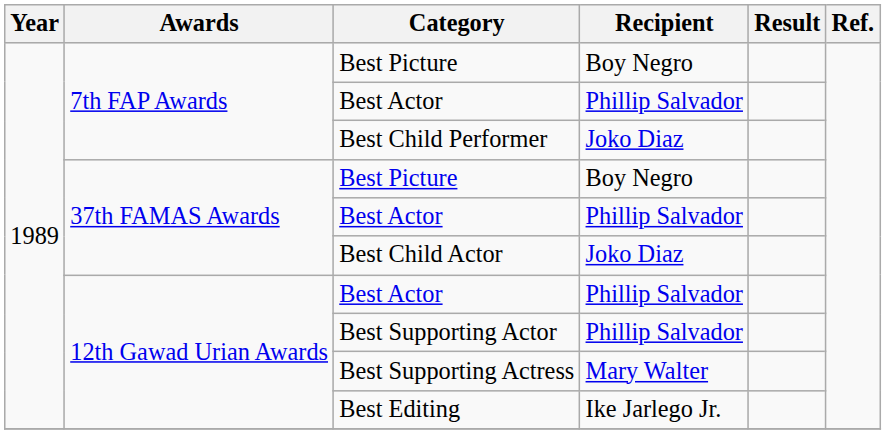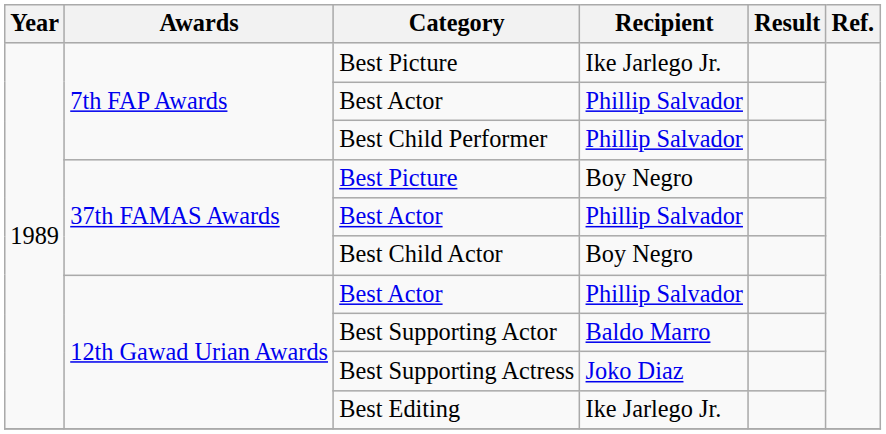7th FAP Awards / Best Picture | Recipient: Boy Negro -> Ike Jarlego Jr.
Best Child Performer | Recipient: Joko Diaz -> Phillip Salvador
Best Child Actor | Recipient: Joko Diaz -> Boy Negro
Best Supporting Actor | Recipient: Phillip Salvador -> Baldo Marro
Best Supporting Actress | Recipient: Mary Walter -> Joko Diaz
